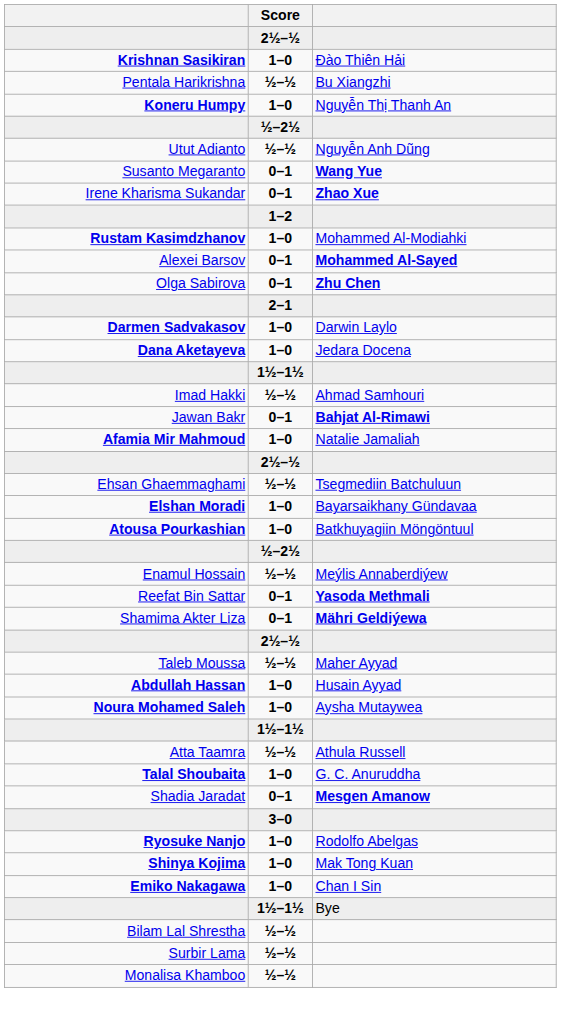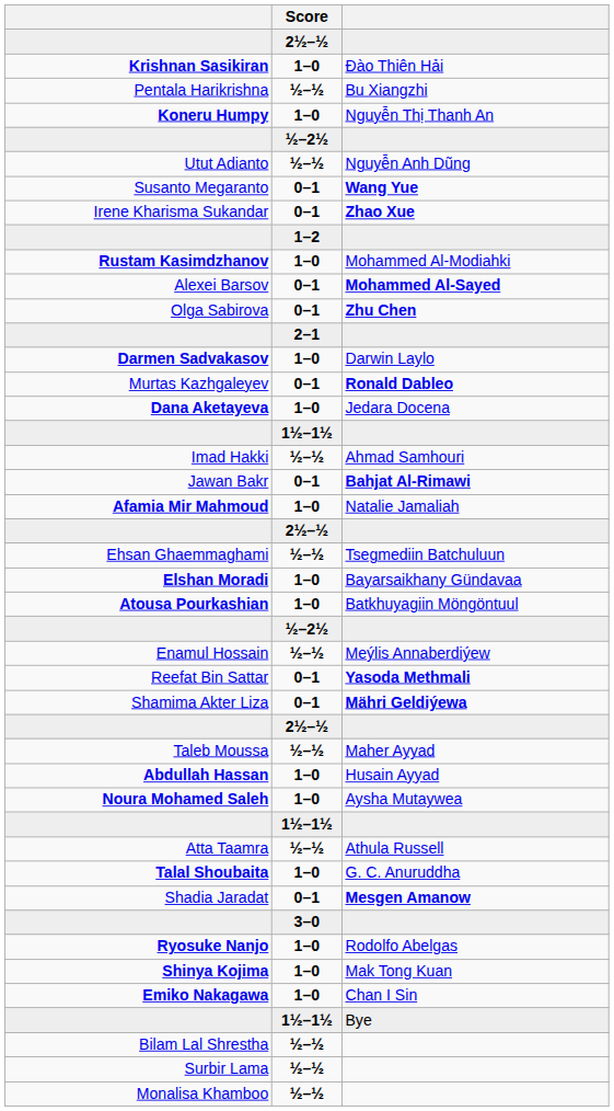+ row: Murtas Kazhgaleyev | 0–1 | Ronald Dableo
